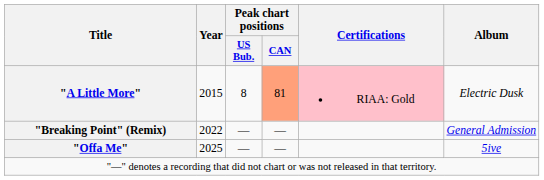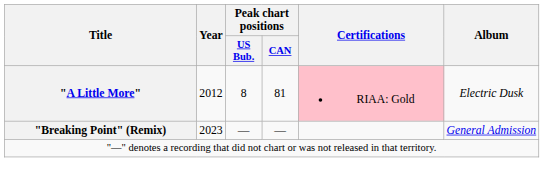"A Little More" | Year: 2015 -> 2012
"A Little More" | Peak chart positions / CAN: lightsalmon background -> no background
"Breaking Point" (Remix) | Year: 2022 -> 2023
- row: "Offa Me" | 2025 | — | — | 5ive
